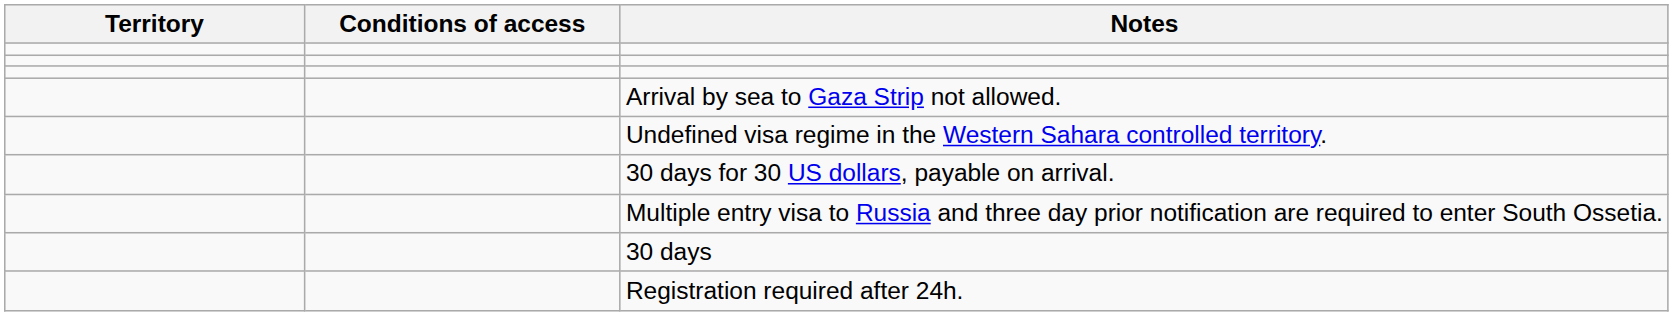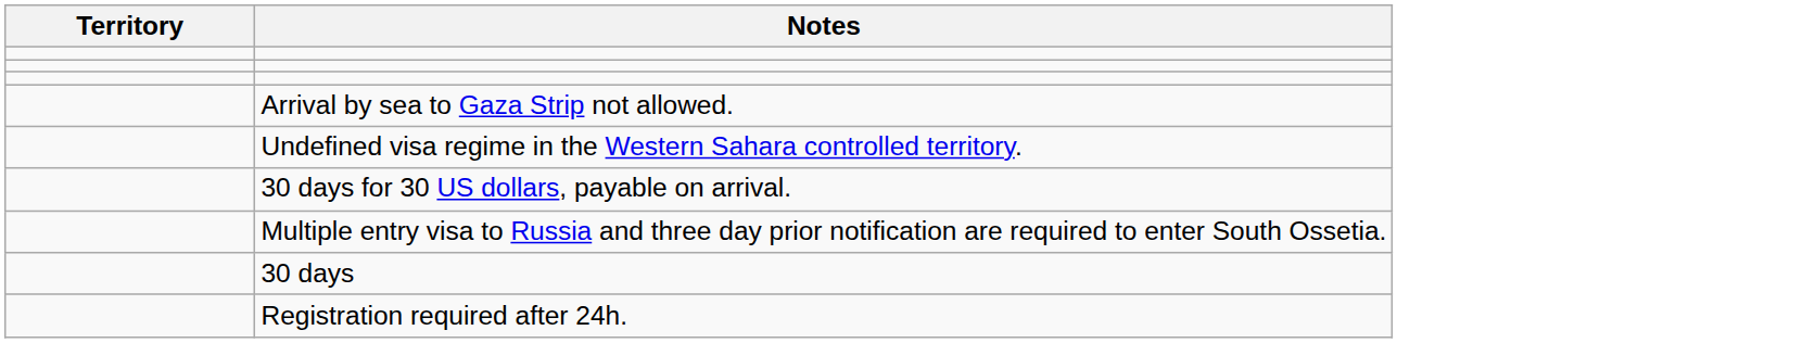- column: Conditions of access
